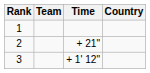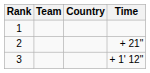columns swapped: Country <-> Time
